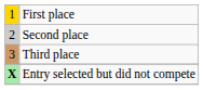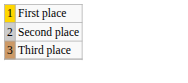- row: X | Entry selected but did not compete
